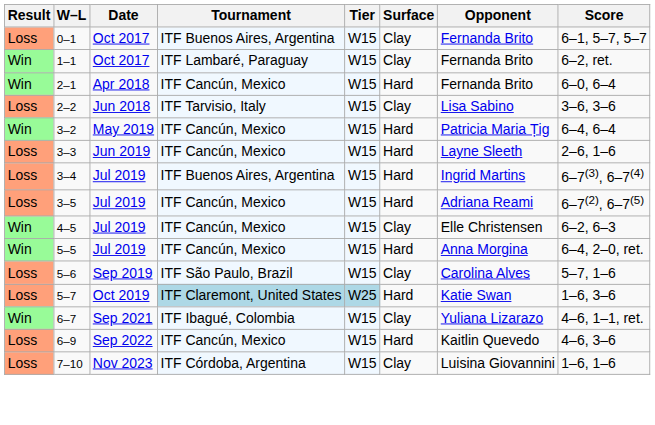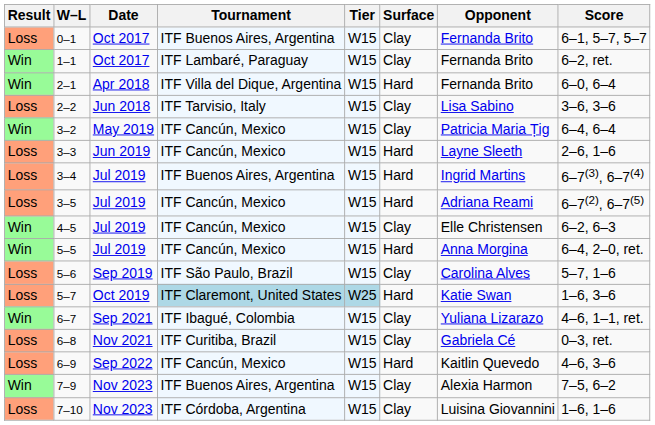2–1 | Tournament: ITF Cancún, Mexico -> ITF Villa del Dique, Argentina
3–2 | Surface: Hard -> Clay
+ row: Loss | 6–8 | Nov 2021 | ITF Curitiba, Brazil | W15 | Clay | Gabriela Cé | 0–3, ret.
+ row: Win | 7–9 | Nov 2023 | ITF Buenos Aires, Argentina | W15 | Clay | Alexia Harmon | 7–5, 6–2
